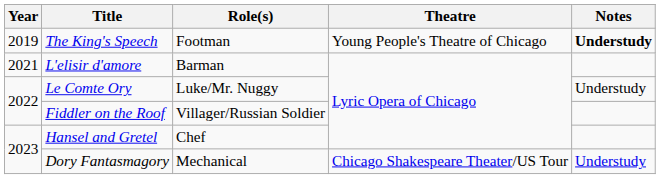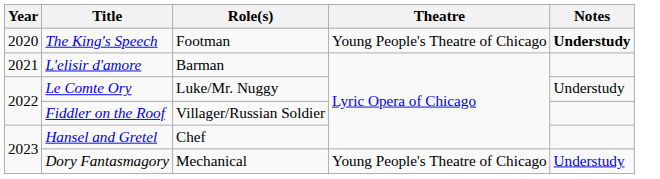The King's Speech | Year: 2019 -> 2020
Dory Fantasmagory | Theatre: Chicago Shakespeare Theater/US Tour -> Young People's Theatre of Chicago
